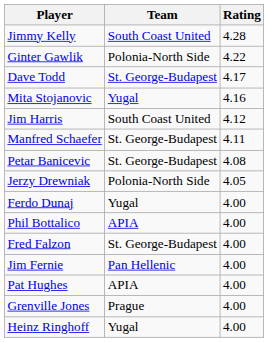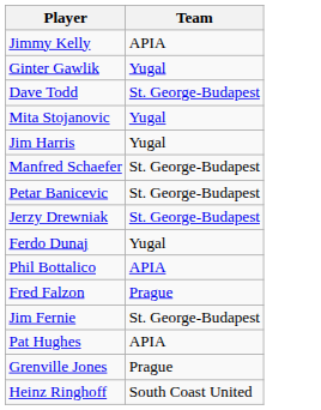- column: Rating | 4.28 | 4.22 | 4.17 | 4.16 | 4.12 | 4.11 | 4.08 | 4.05 | 4.00 | 4.00 | 4.00 | 4.00 | 4.00 | 4.00 | 4.00
Jimmy Kelly | Team: South Coast United -> APIA
Ginter Gawlik | Team: Polonia-North Side -> Yugal
Jim Harris | Team: South Coast United -> Yugal
Jerzy Drewniak | Team: Polonia-North Side -> St. George-Budapest
Fred Falzon | Team: St. George-Budapest -> Prague
Jim Fernie | Team: Pan Hellenic -> St. George-Budapest
Heinz Ringhoff | Team: Yugal -> South Coast United
